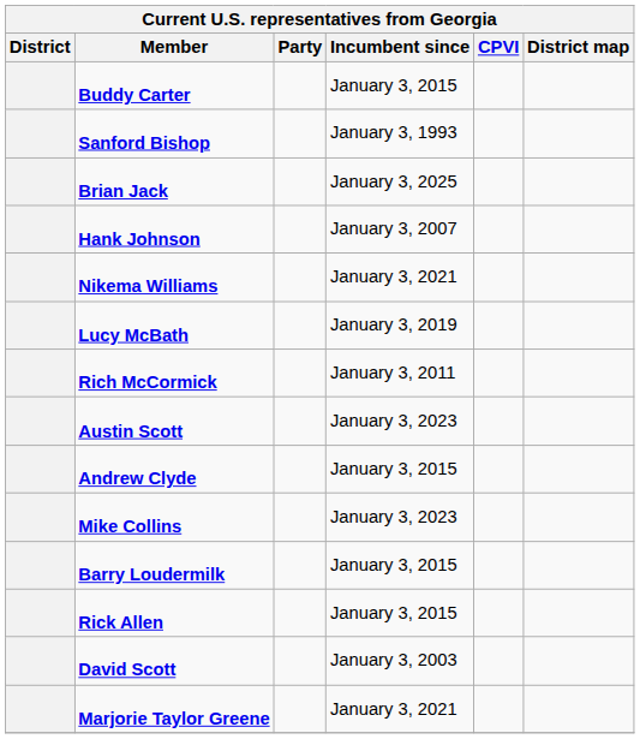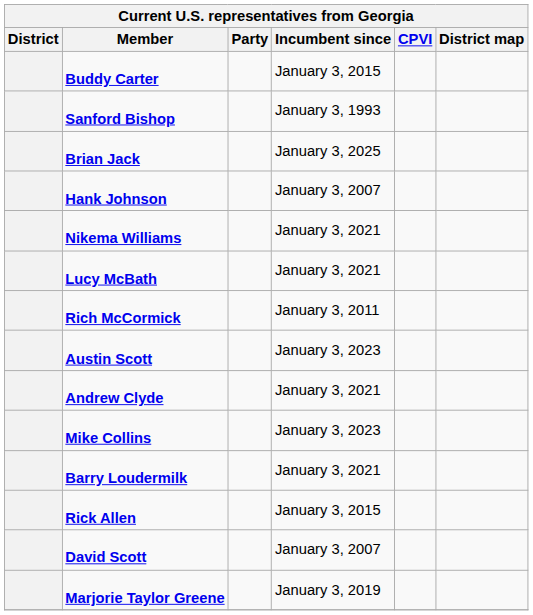Lucy McBath | Incumbent since: January 3, 2019 -> January 3, 2021
Andrew Clyde | Incumbent since: January 3, 2015 -> January 3, 2021
Barry Loudermilk | Incumbent since: January 3, 2015 -> January 3, 2021
David Scott | Incumbent since: January 3, 2003 -> January 3, 2007
Marjorie Taylor Greene | Incumbent since: January 3, 2021 -> January 3, 2019
